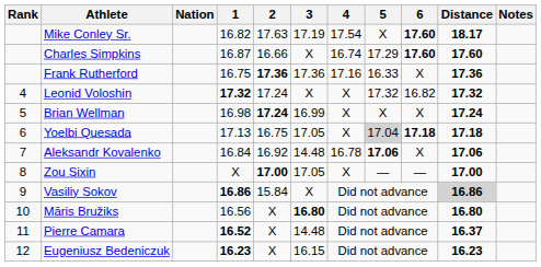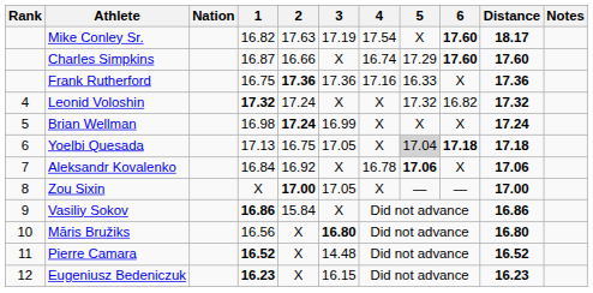Aleksandr Kovalenko | 3: 14.48 -> X
Vasiliy Sokov | Distance: lightgrey background -> no background
Pierre Camara | Distance: 16.37 -> 16.52
